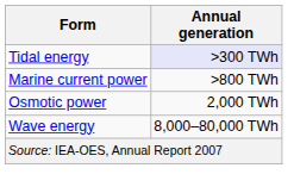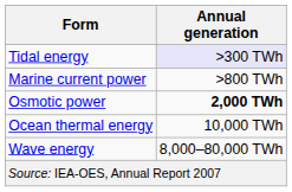Osmotic power | Annual generation: normal -> bold
+ row: Ocean thermal energy | 10,000 TWh
